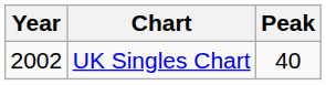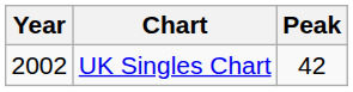UK Singles Chart | Peak: 40 -> 42
